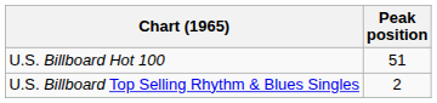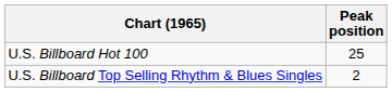U.S. Billboard Hot 100 | Peak position: 51 -> 25
